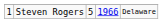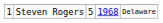Steven Rogers | column 4: 1966 -> 1968
